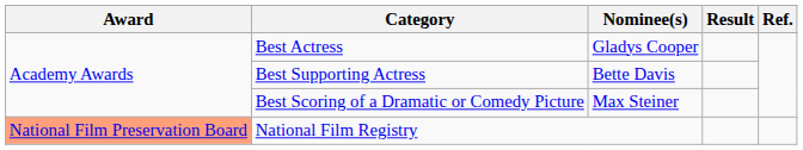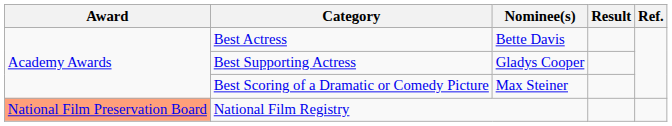Best Actress | Nominee(s): Gladys Cooper -> Bette Davis
Best Supporting Actress | Nominee(s): Bette Davis -> Gladys Cooper
